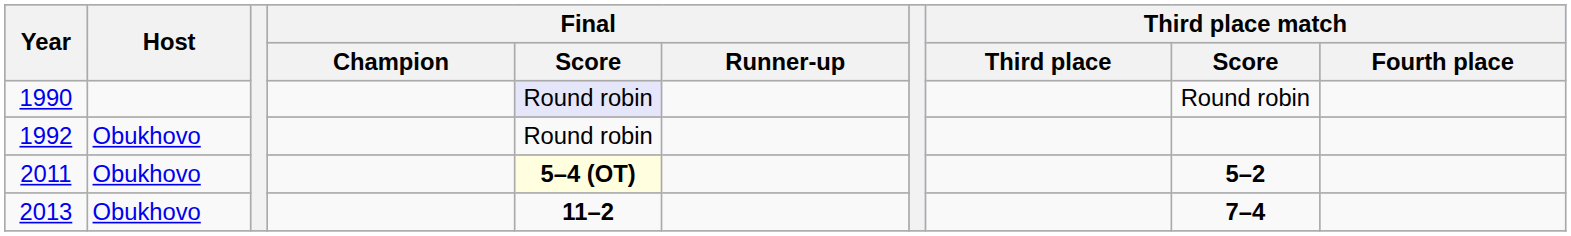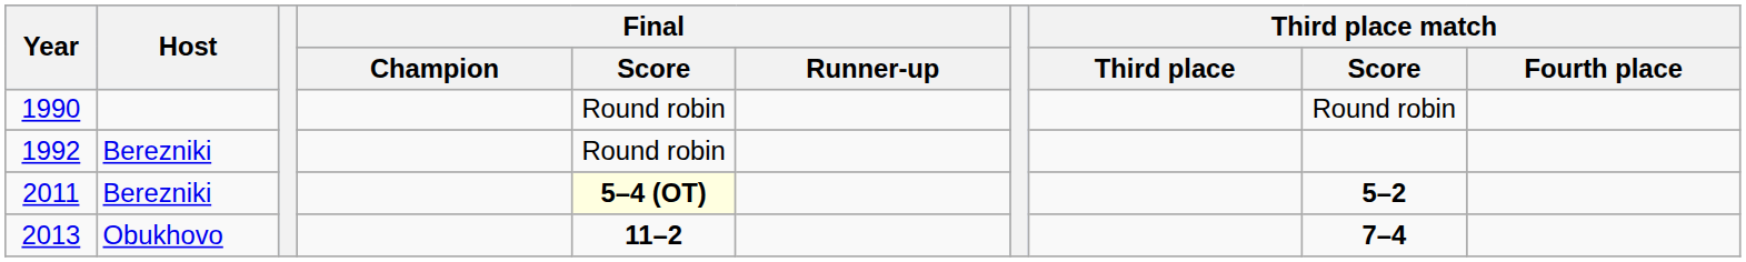1990 | Final / Score: lavender background -> no background
1992 | Host: Obukhovo -> Berezniki
2011 | Host: Obukhovo -> Berezniki
